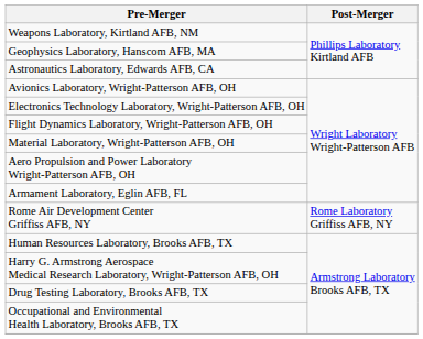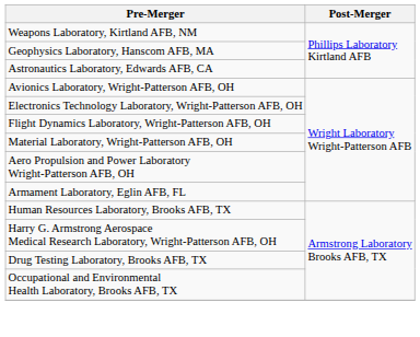- row: Rome Air Development Center Griffiss AFB, NY | Rome Laboratory Griffiss AFB, NY
